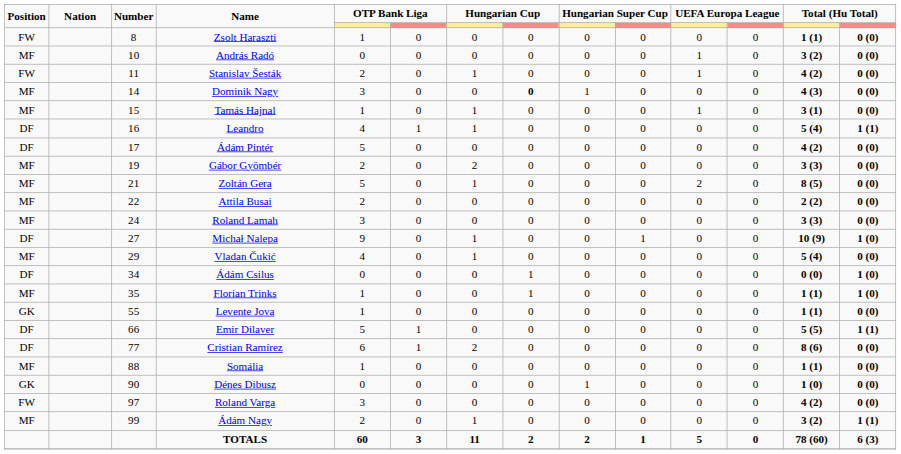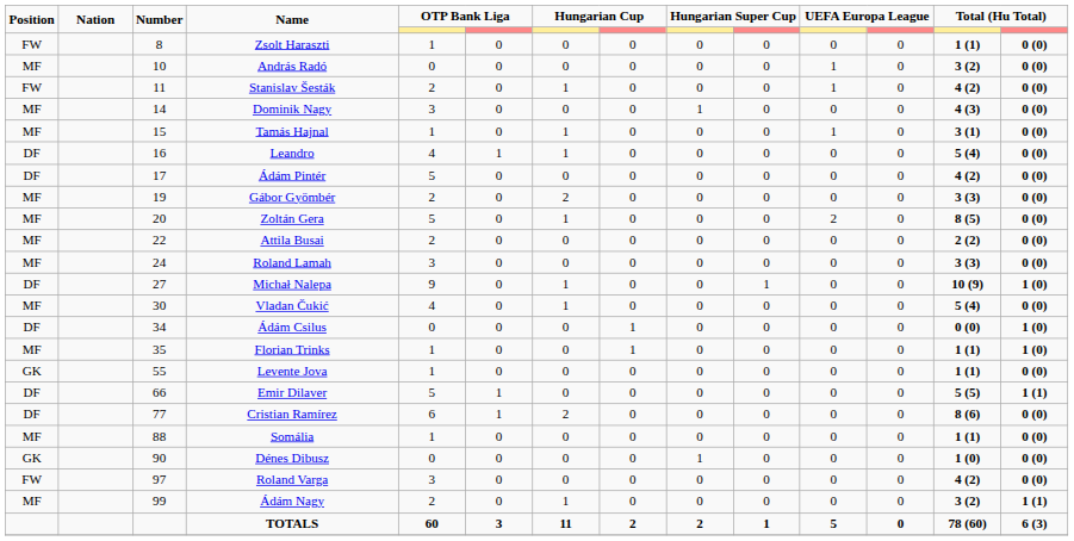Dominik Nagy | column 8: bold -> normal
Leandro | column 14: 1 (1) -> 0 (0)
Zoltán Gera | Number: 21 -> 20
Vladan Čukić | Number: 29 -> 30
